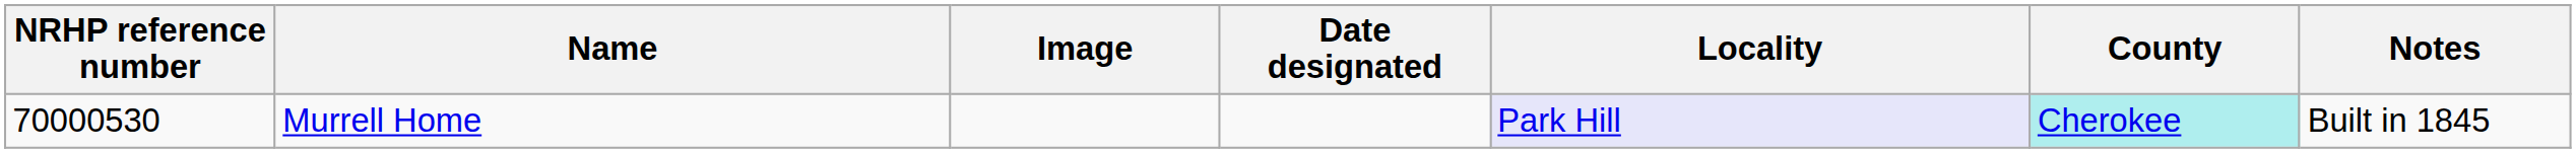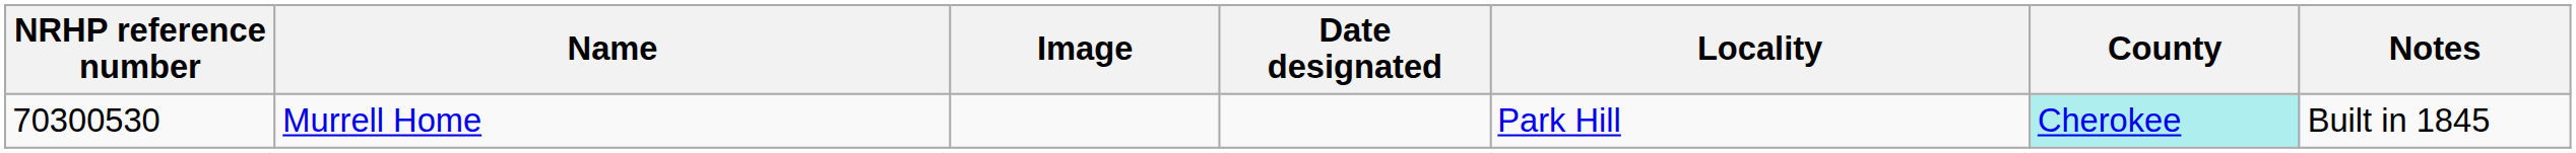Murrell Home | NRHP reference number: 70000530 -> 70300530
Murrell Home | Locality: lavender background -> no background
